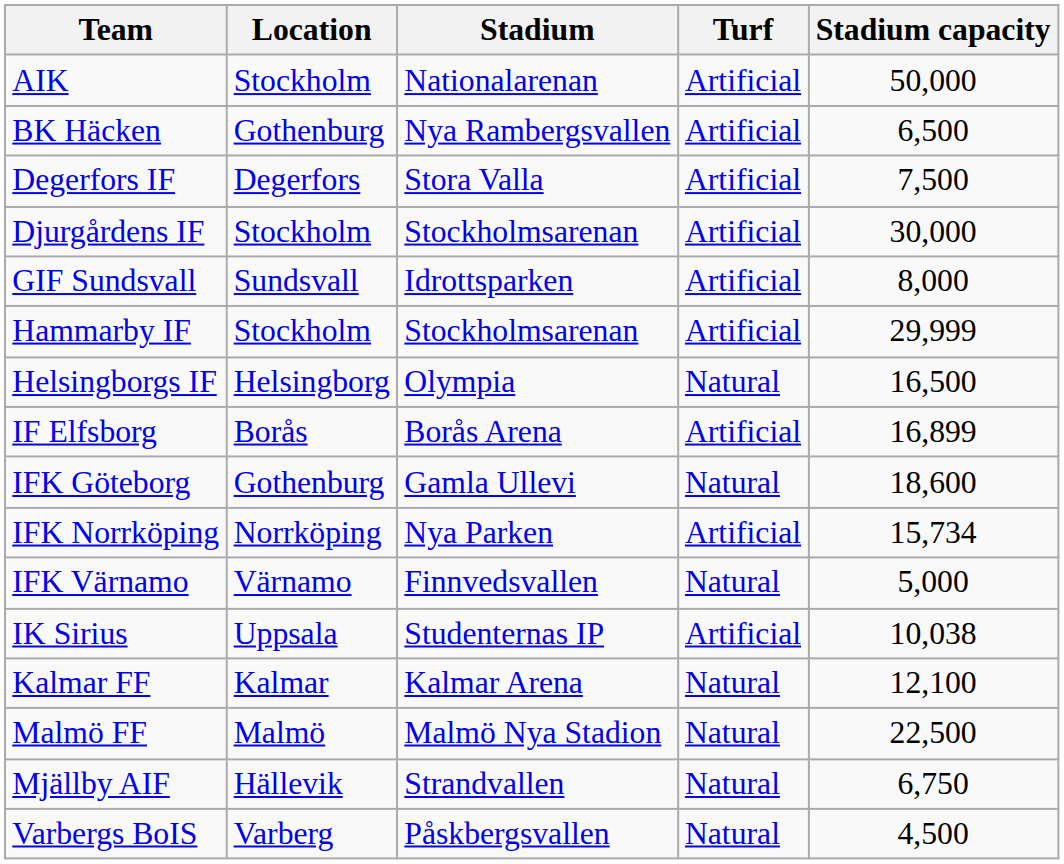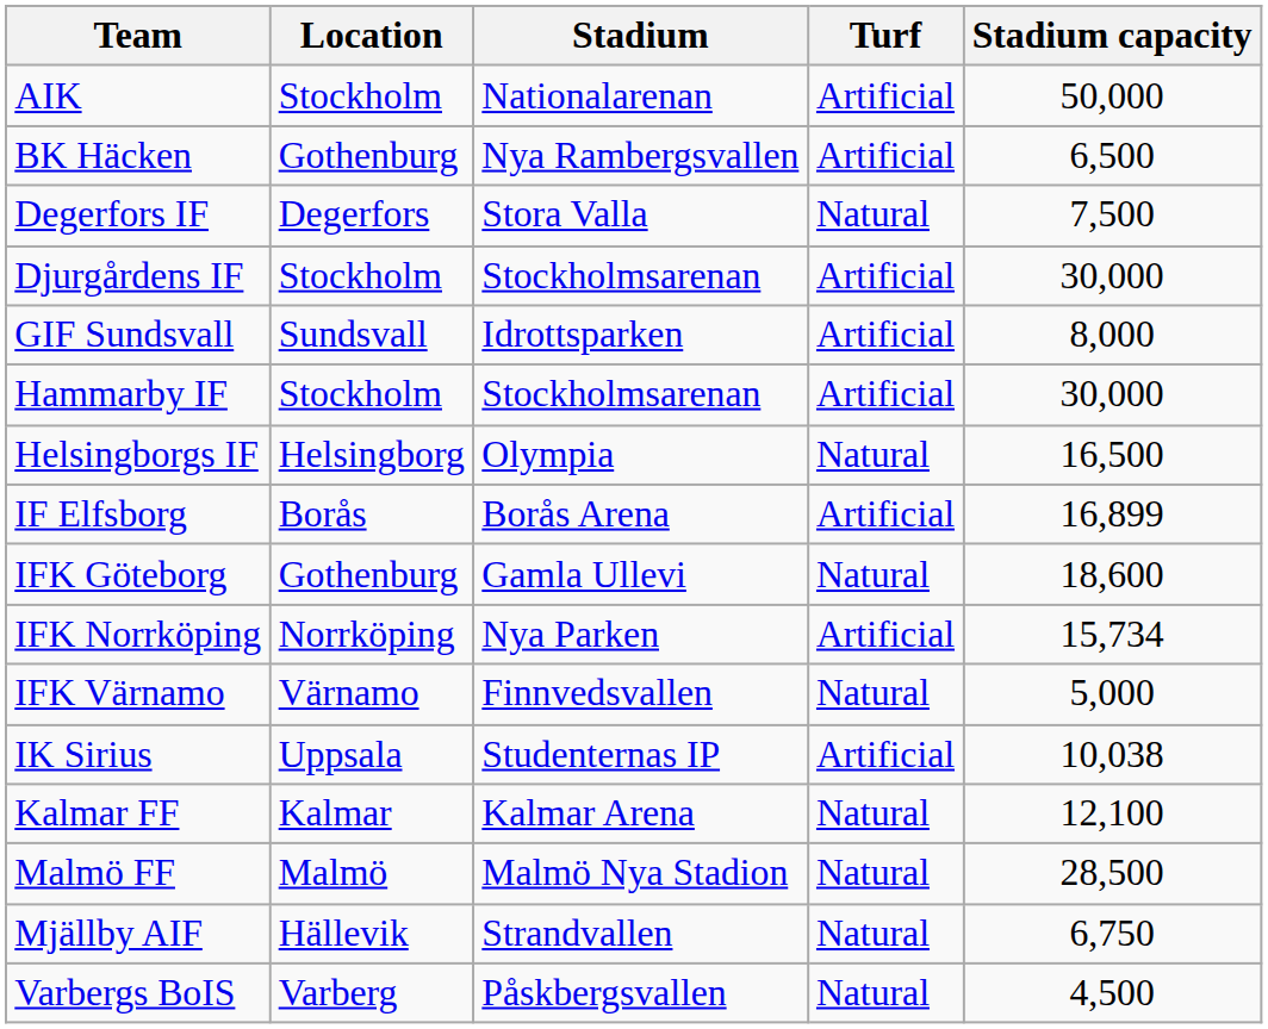Degerfors IF | Turf: Artificial -> Natural
Hammarby IF | Stadium capacity: 29,999 -> 30,000
Malmö FF | Stadium capacity: 22,500 -> 28,500
